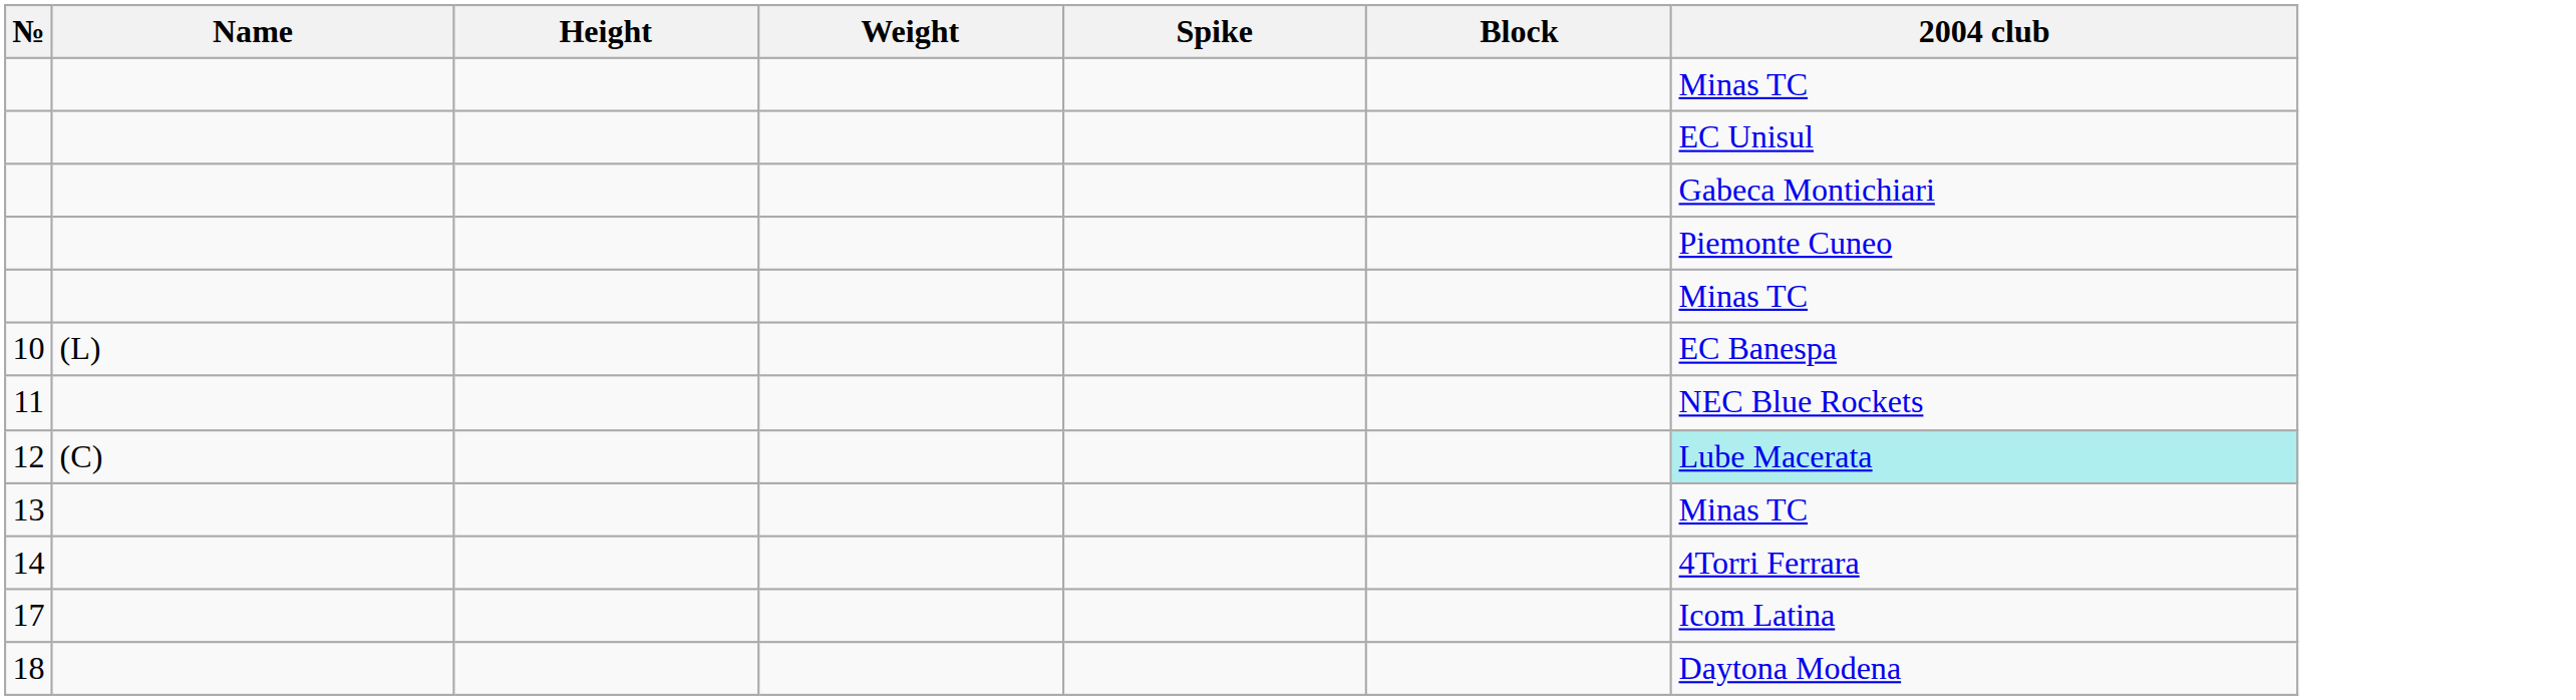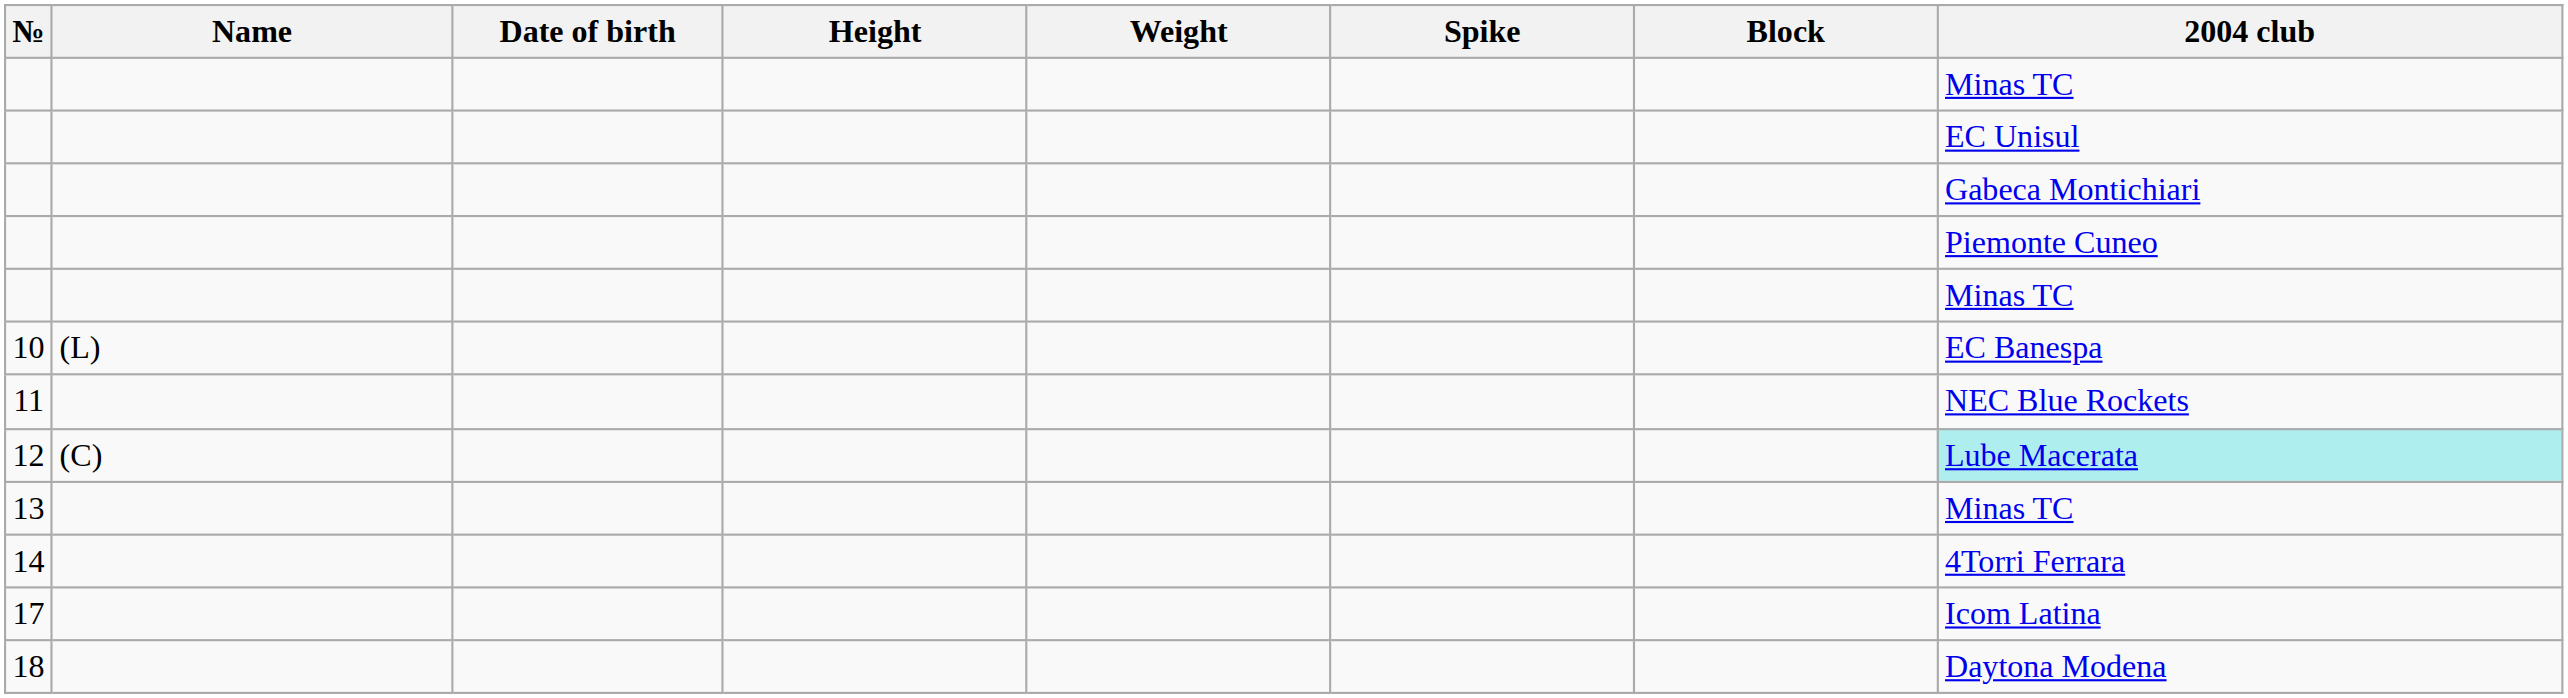+ column: Date of birth
